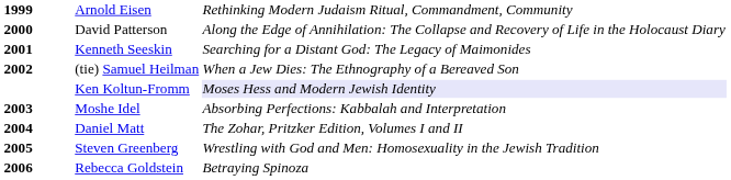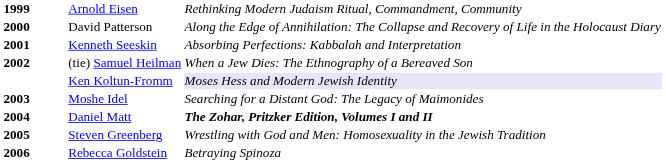Kenneth Seeskin | column 3: Searching for a Distant God: The Legacy of Maimonides -> Absorbing Perfections: Kabbalah and Interpretation
Moshe Idel | column 3: Absorbing Perfections: Kabbalah and Interpretation -> Searching for a Distant God: The Legacy of Maimonides
Daniel Matt | column 3: normal -> bold
